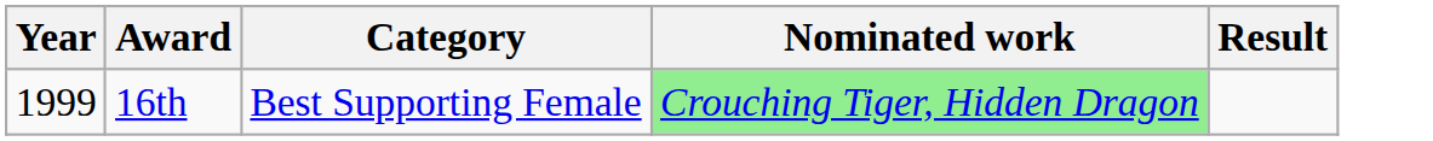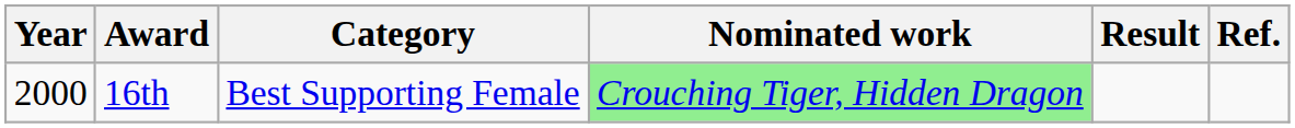+ column: Ref.
16th | Year: 1999 -> 2000
